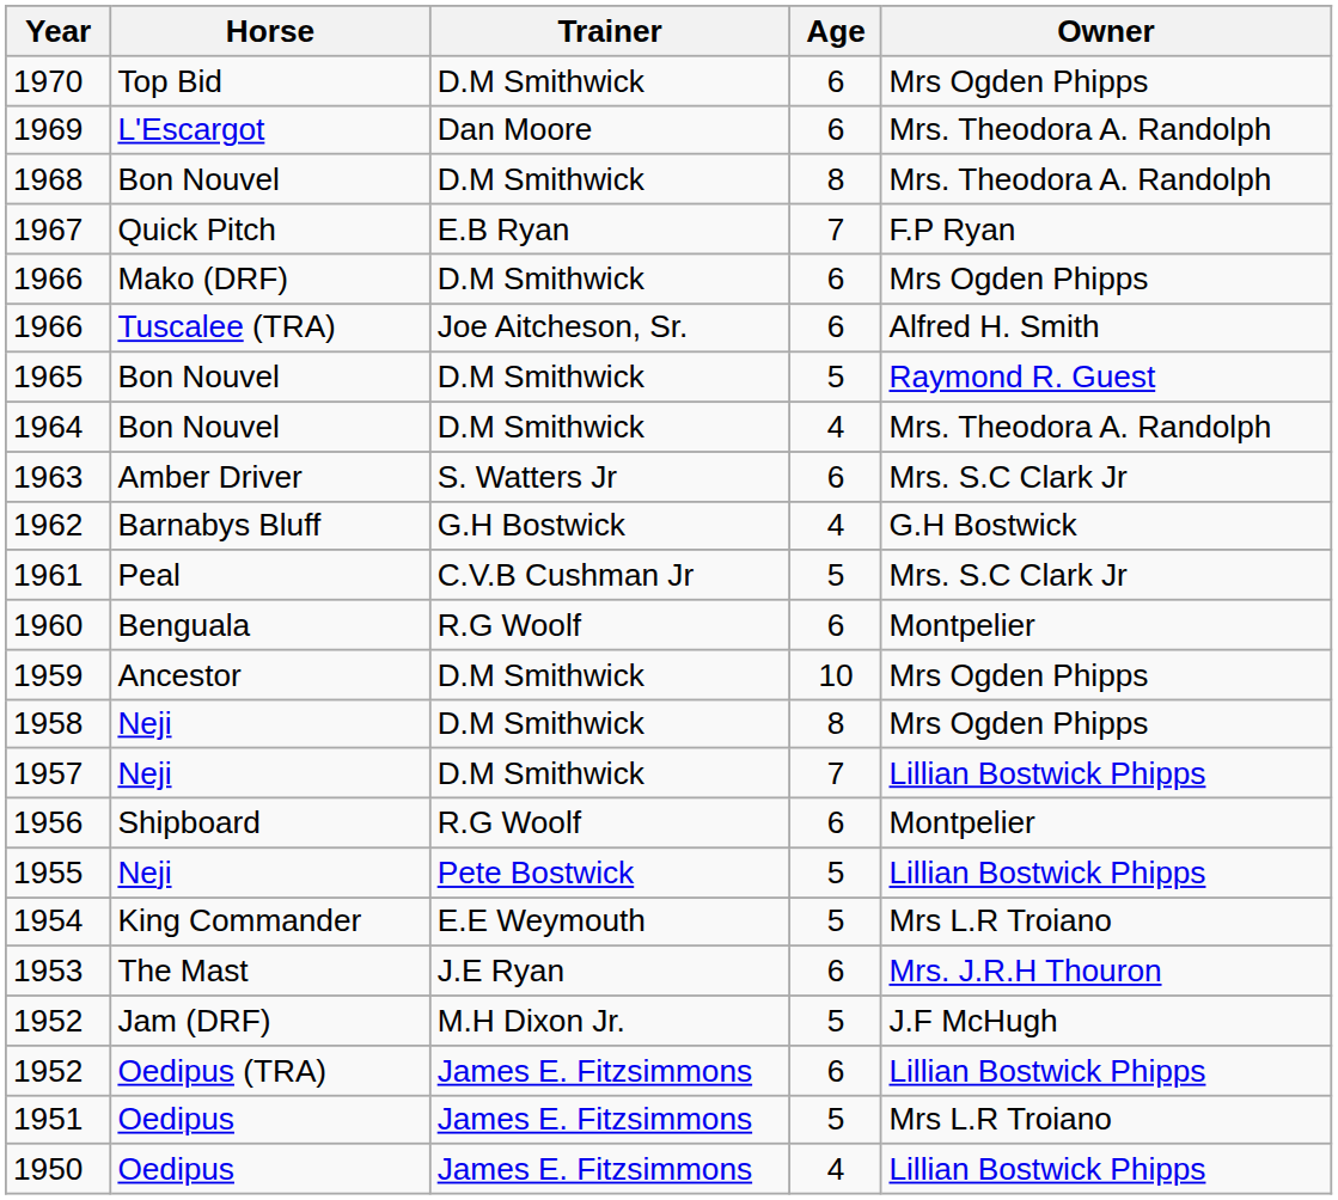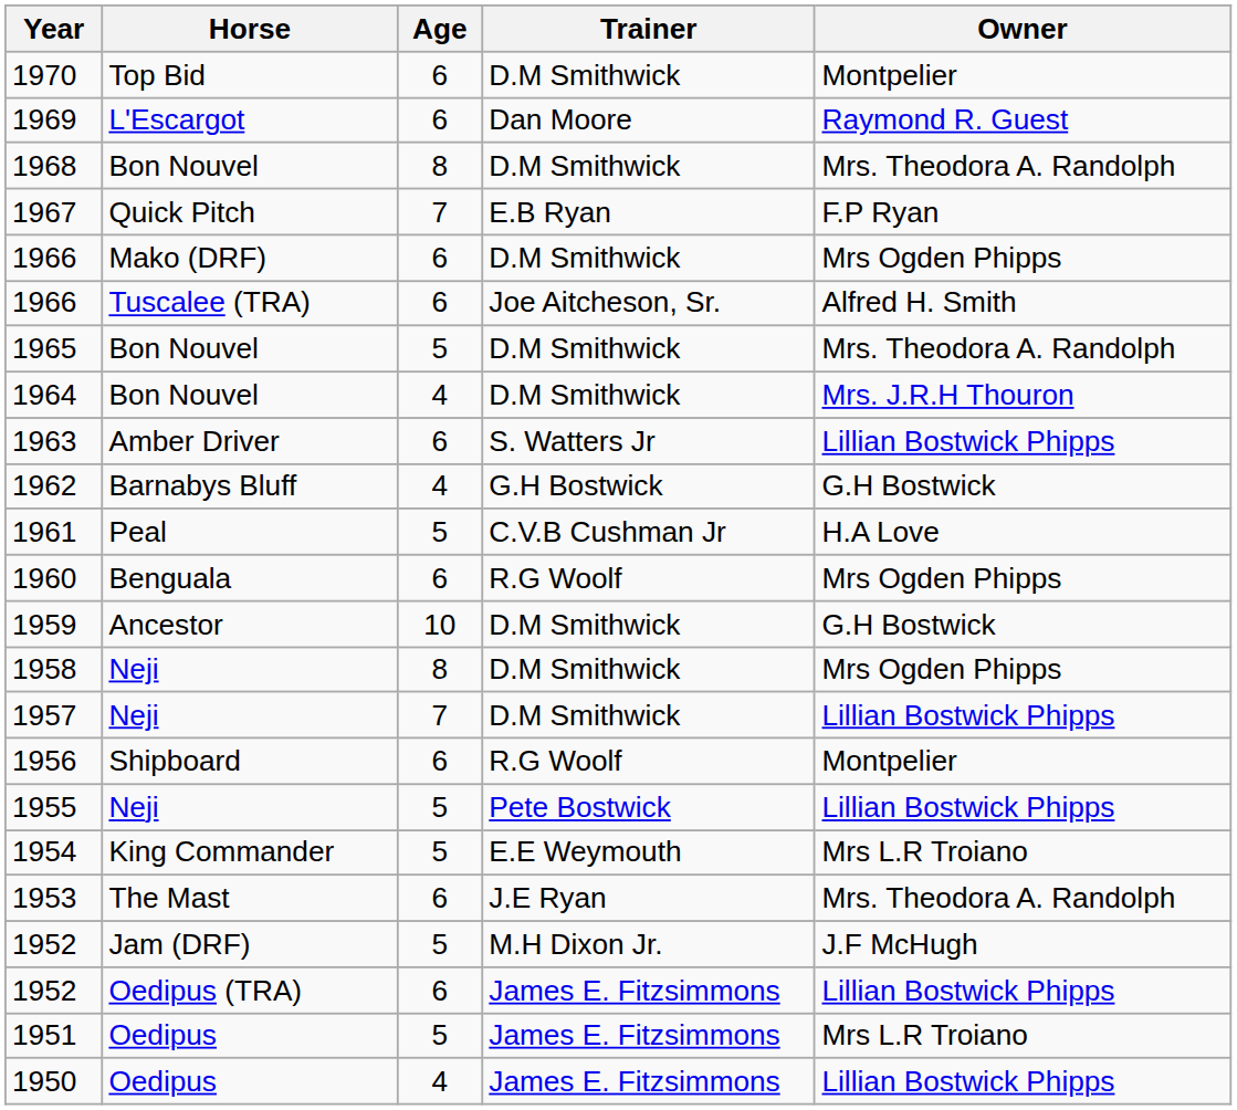columns swapped: Age <-> Trainer
1970 | Owner: Mrs Ogden Phipps -> Montpelier
1969 | Owner: Mrs. Theodora A. Randolph -> Raymond R. Guest
1965 | Owner: Raymond R. Guest -> Mrs. Theodora A. Randolph
1964 | Owner: Mrs. Theodora A. Randolph -> Mrs. J.R.H Thouron
1963 | Owner: Mrs. S.C Clark Jr -> Lillian Bostwick Phipps
1961 | Owner: Mrs. S.C Clark Jr -> H.A Love
1960 | Owner: Montpelier -> Mrs Ogden Phipps
1959 | Owner: Mrs Ogden Phipps -> G.H Bostwick
1953 | Owner: Mrs. J.R.H Thouron -> Mrs. Theodora A. Randolph
